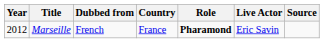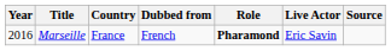columns swapped: Country <-> Dubbed from
Marseille | Year: 2012 -> 2016
